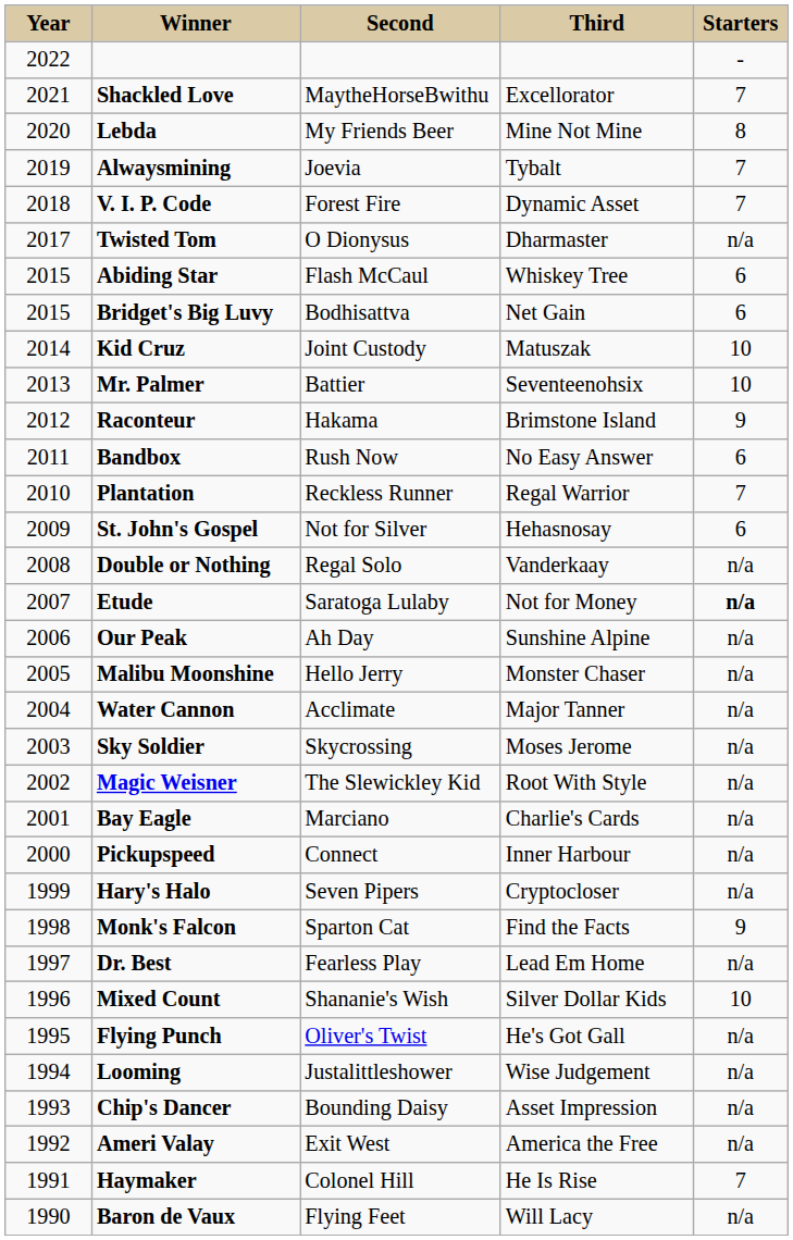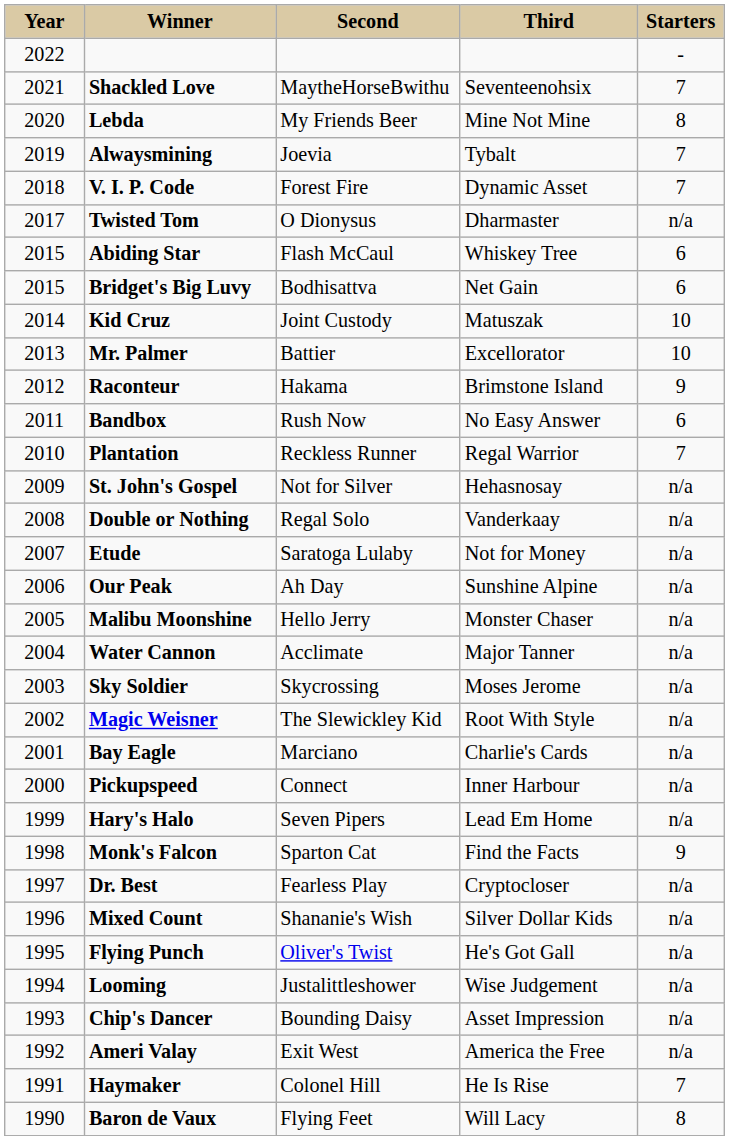Shackled Love | column 4: Excellorator -> Seventeenohsix
Mr. Palmer | column 4: Seventeenohsix -> Excellorator
St. John's Gospel | column 5: 6 -> n/a
Etude | column 5: bold -> normal
Hary's Halo | column 4: Cryptocloser -> Lead Em Home
Dr. Best | column 4: Lead Em Home -> Cryptocloser
Mixed Count | column 5: 10 -> n/a
Baron de Vaux | column 5: n/a -> 8
